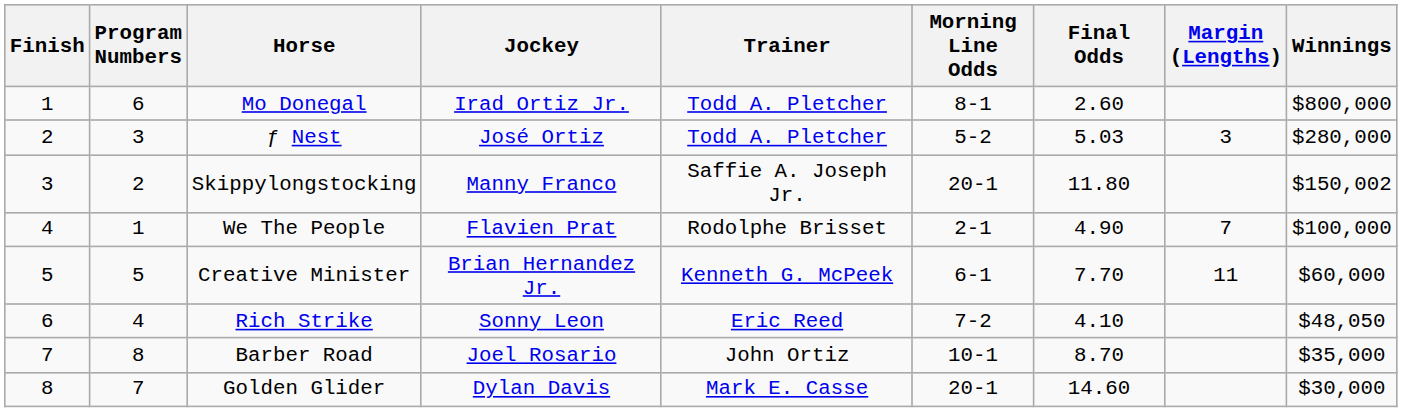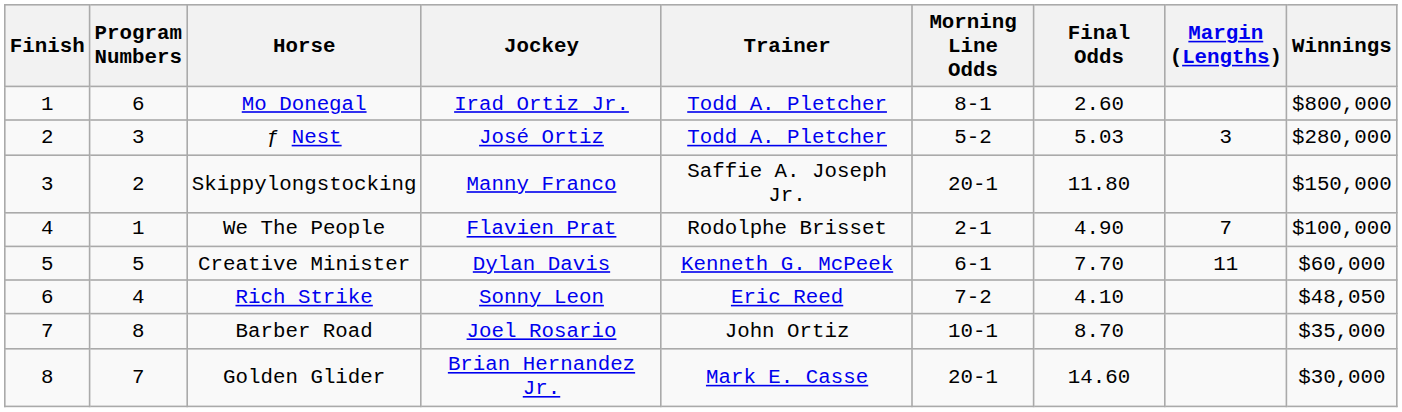Skippylongstocking | Winnings: $150,002 -> $150,000
Creative Minister | Jockey: Brian Hernandez Jr. -> Dylan Davis
Golden Glider | Jockey: Dylan Davis -> Brian Hernandez Jr.
